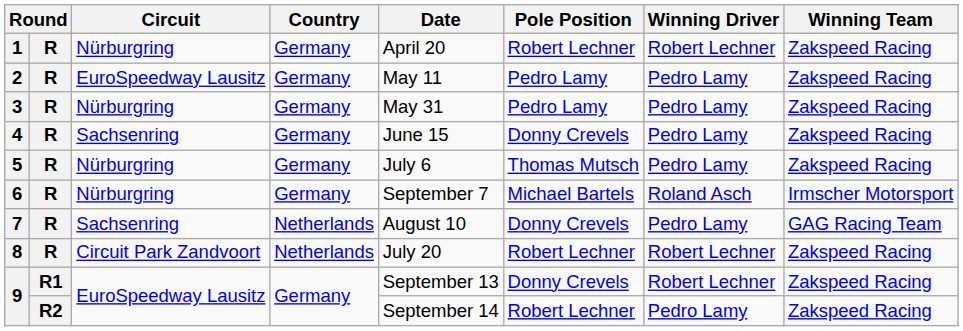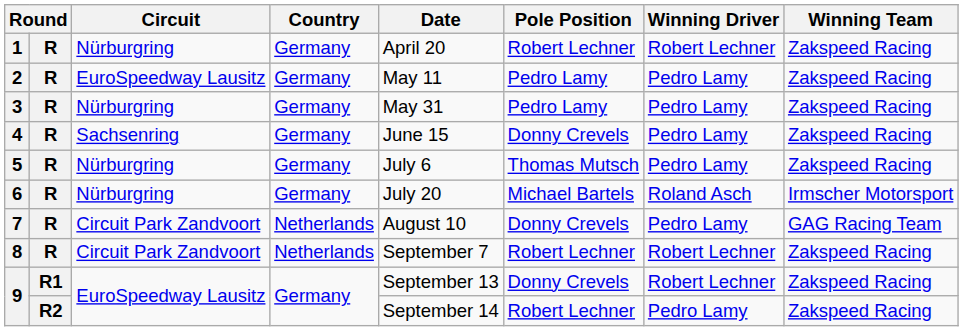6 | Date: September 7 -> July 20
7 | Circuit: Sachsenring -> Circuit Park Zandvoort
8 | Date: July 20 -> September 7
